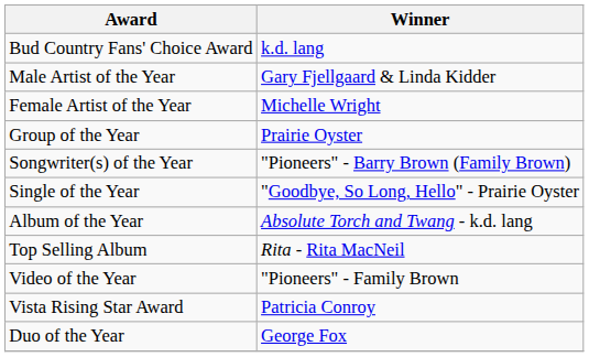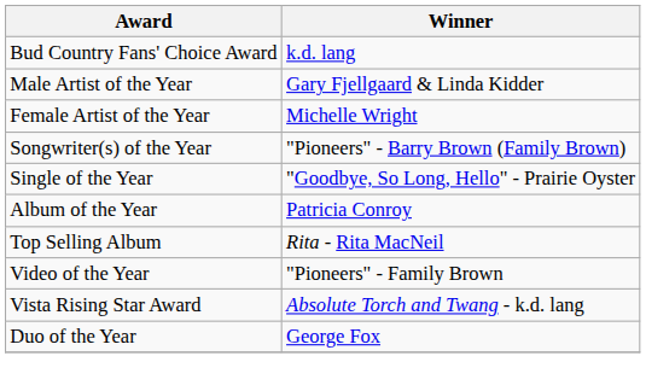- row: Group of the Year | Prairie Oyster
Album of the Year | Winner: Absolute Torch and Twang - k.d. lang -> Patricia Conroy
Vista Rising Star Award | Winner: Patricia Conroy -> Absolute Torch and Twang - k.d. lang
